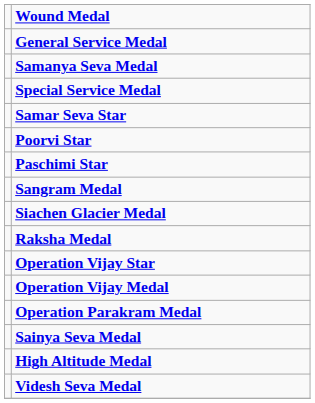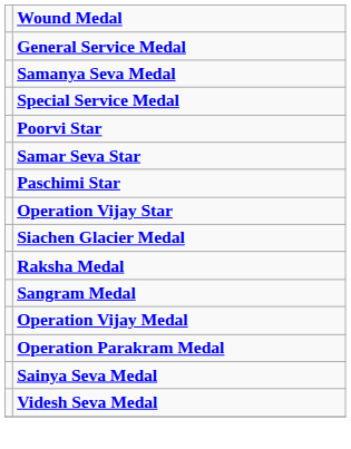rows swapped: Samar Seva Star <-> Poorvi Star
rows swapped: Operation Vijay Star <-> Sangram Medal
- row: High Altitude Medal
